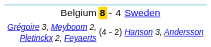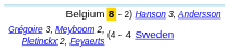Belgium | column 5: 4 -> 2)
Belgium | column 6: Sweden -> Hanson 3, Andersson
Grégoire 3, Meyboom 2, Pletinckx 2, Feyaerts | column 5: 2) -> 4
Grégoire 3, Meyboom 2, Pletinckx 2, Feyaerts | column 6: Hanson 3, Andersson -> Sweden
